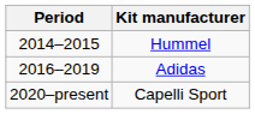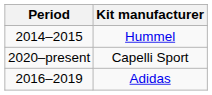rows swapped: Adidas <-> Capelli Sport
